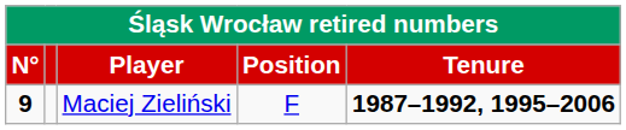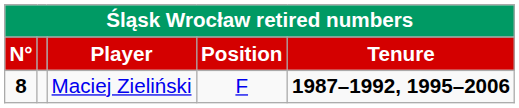Maciej Zieliński | N°: 9 -> 8
